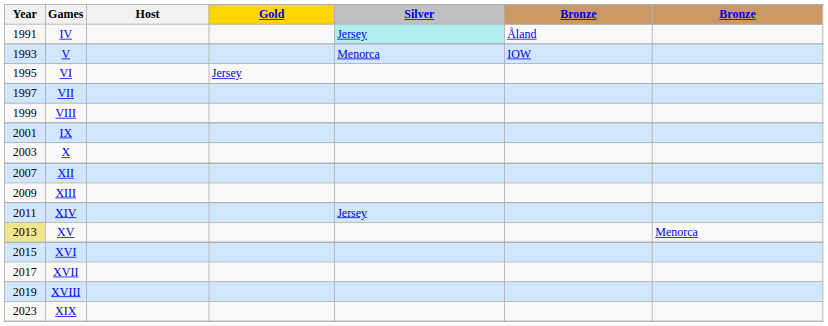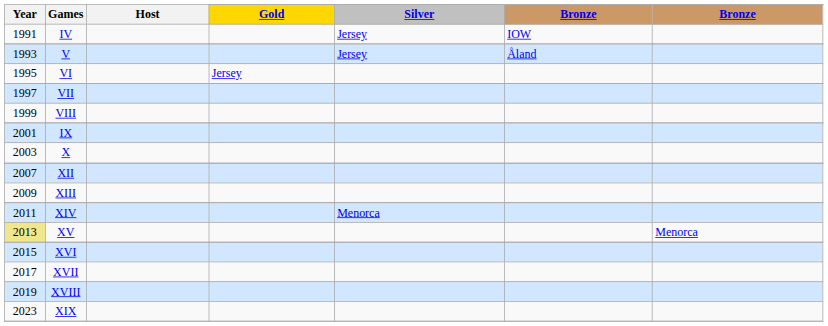IV | Silver: paleturquoise background -> no background
IV | column 6: Åland -> IOW
V | Silver: Menorca -> Jersey
V | column 6: IOW -> Åland
XIV | Silver: Jersey -> Menorca
